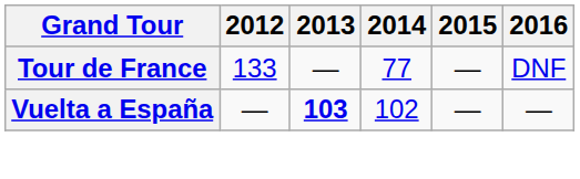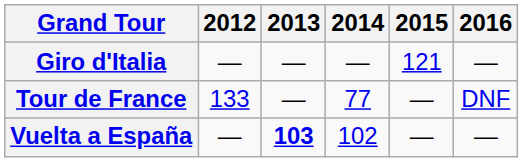+ row: Giro d'Italia | — | — | — | 121 | —
